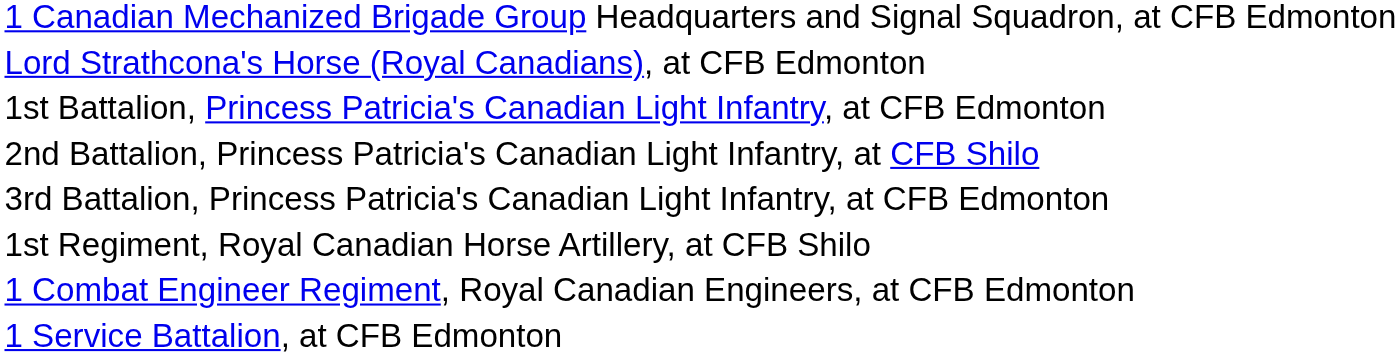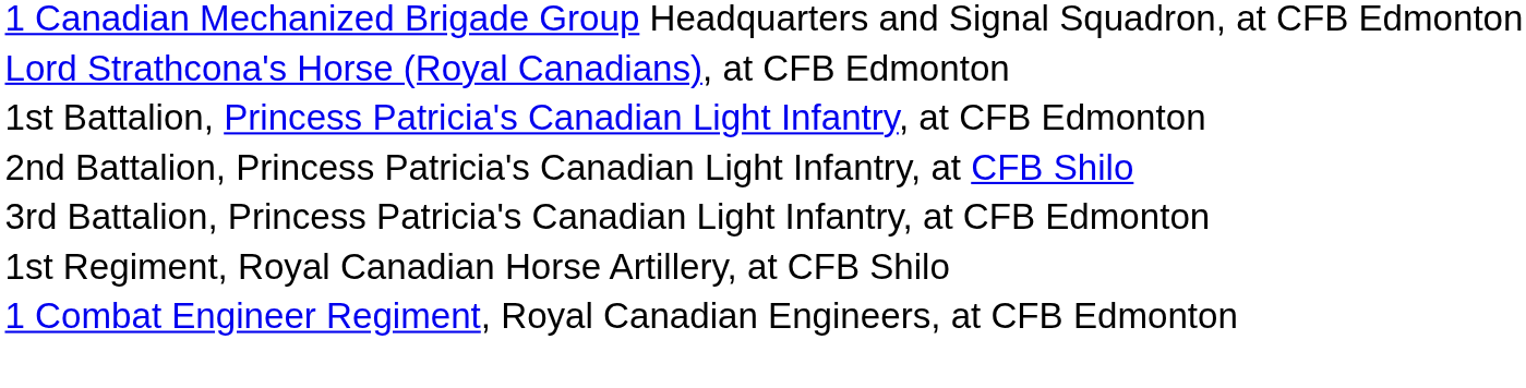- row: 1 Service Battalion, at CFB Edmonton
